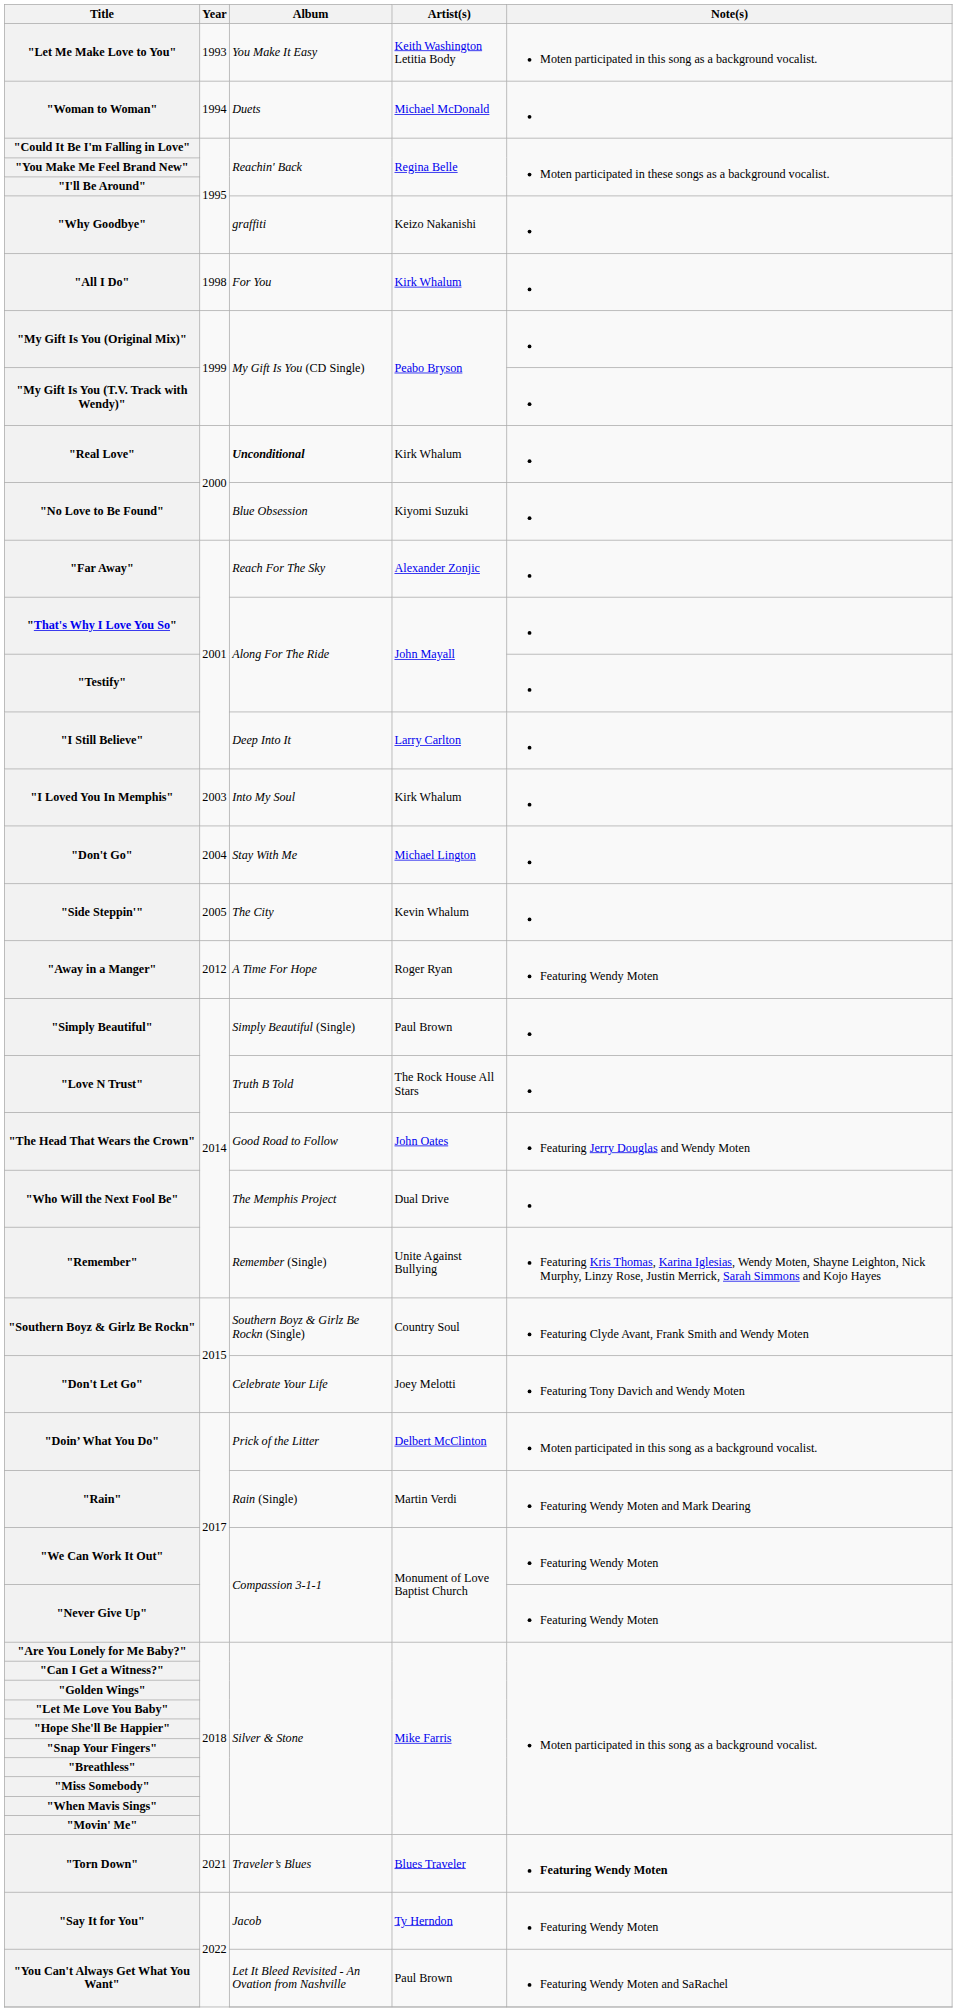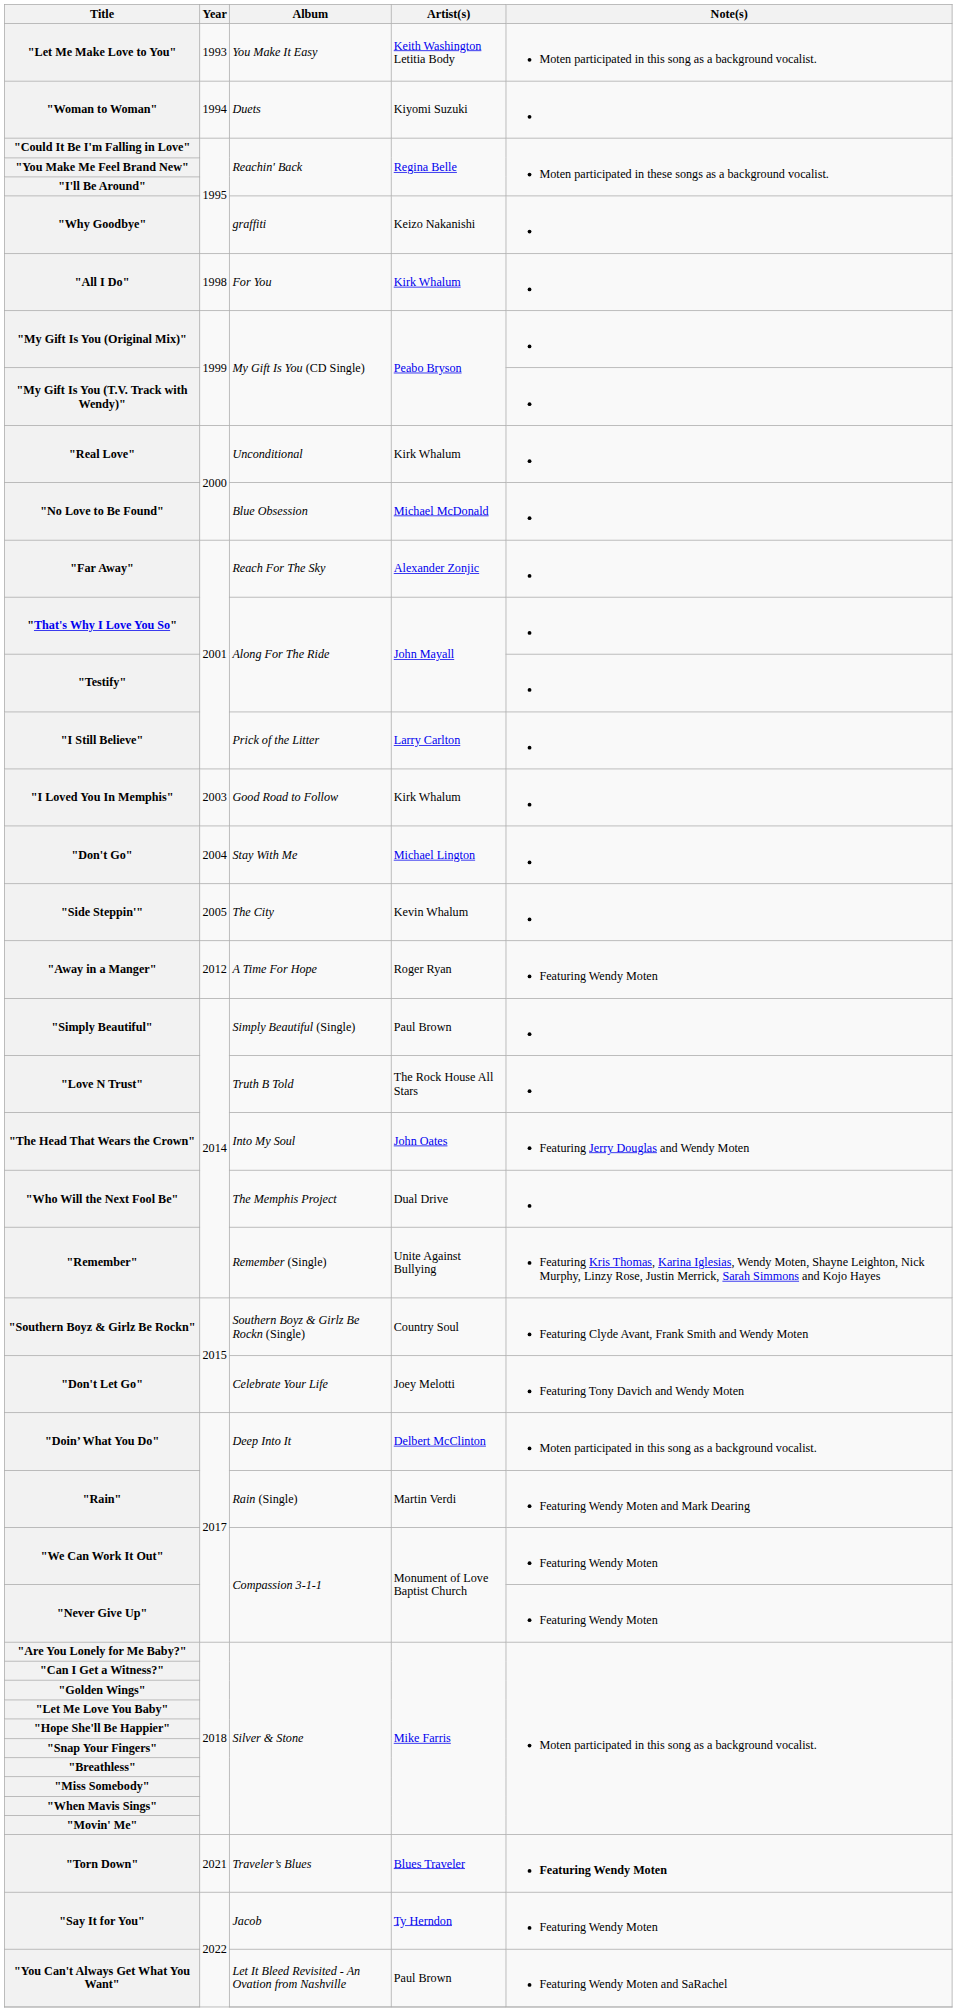"Woman to Woman" | Artist(s): Michael McDonald -> Kiyomi Suzuki
"Real Love" | Album: bold -> normal
"No Love to Be Found" | Artist(s): Kiyomi Suzuki -> Michael McDonald
"I Still Believe" | Album: Deep Into It -> Prick of the Litter
"I Loved You In Memphis" | Album: Into My Soul -> Good Road to Follow
"The Head That Wears the Crown" | Album: Good Road to Follow -> Into My Soul
"Doin’ What You Do" | Album: Prick of the Litter -> Deep Into It
